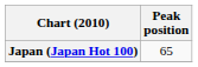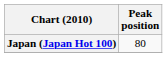Japan (Japan Hot 100) | Peak position: 65 -> 80
